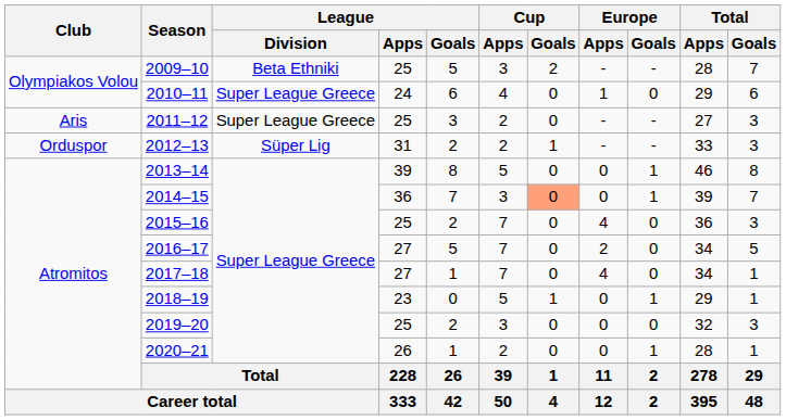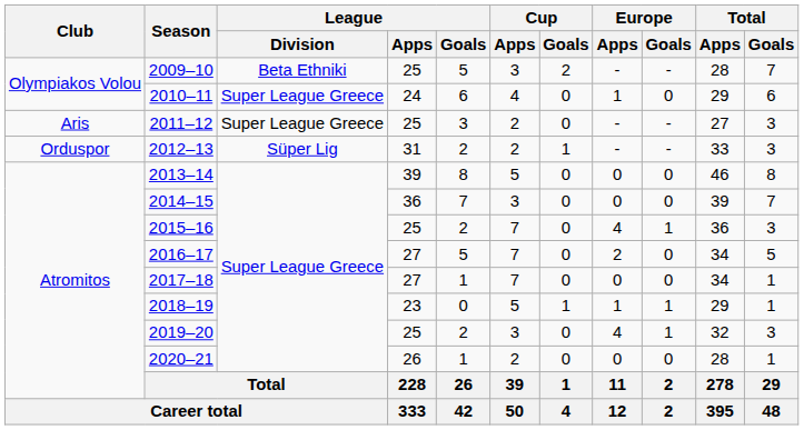2013–14 | Europe / Goals: 1 -> 0
2014–15 | Cup / Goals: lightsalmon background -> no background
2014–15 | Europe / Goals: 1 -> 0
2015–16 | Europe / Goals: 0 -> 1
2017–18 | Europe / Apps: 4 -> 0
2018–19 | Europe / Apps: 0 -> 1
2019–20 | Europe / Apps: 0 -> 4
2019–20 | Europe / Goals: 0 -> 1
2020–21 | Europe / Goals: 1 -> 0
